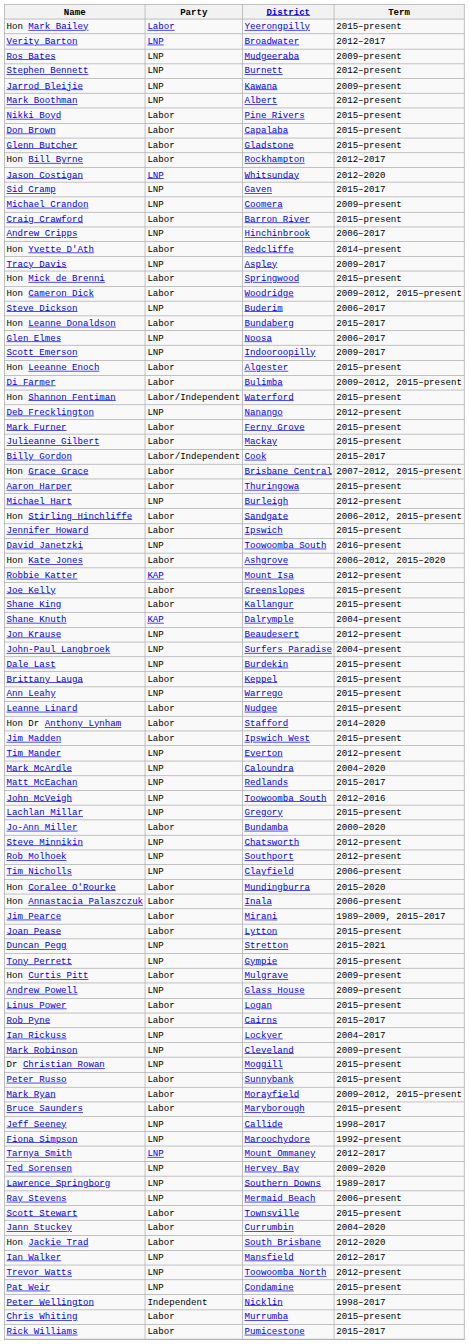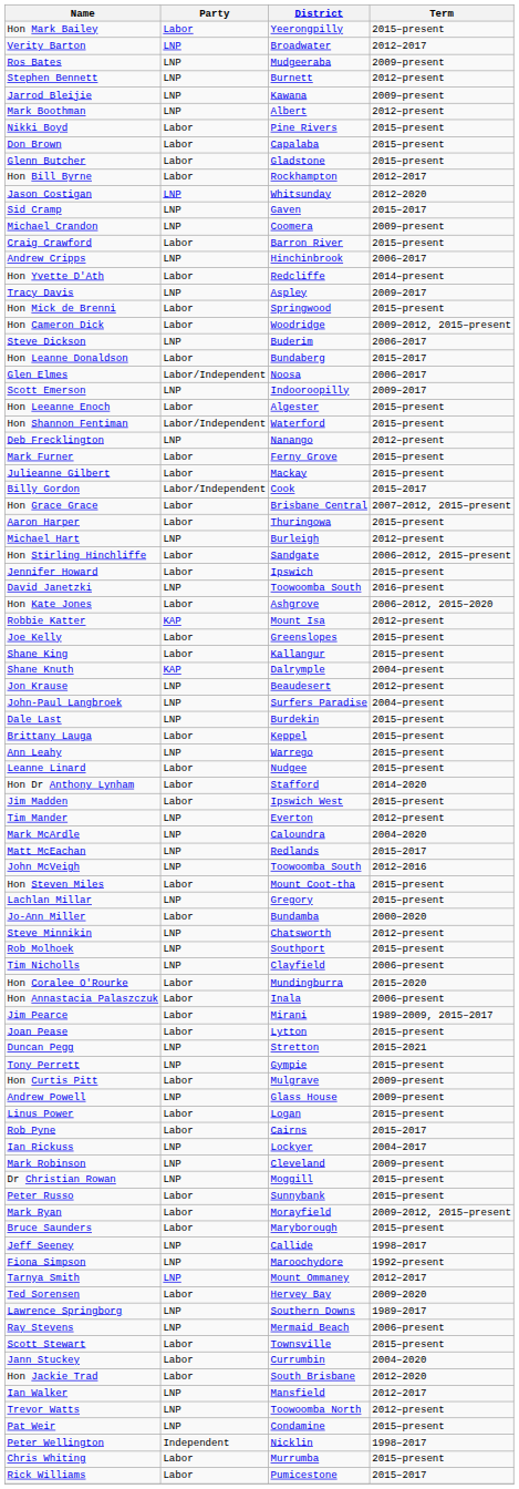Glen Elmes | Party: LNP -> Labor/Independent
- row: Di Farmer | Labor | Bulimba | 2009–2012, 2015–present
+ row: Hon Steven Miles | Labor | Mount Coot-tha | 2015–present
Rob Molhoek | Term: 2012–present -> 2015–present
Ted Sorensen | Party: LNP -> Labor
